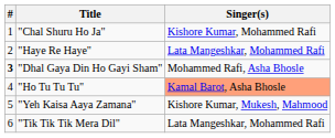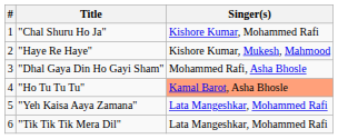"Haye Re Haye" | Singer(s): Lata Mangeshkar, Mohammed Rafi -> Kishore Kumar, Mukesh, Mahmood
"Dhal Gaya Din Ho Gayi Sham" | #: bold -> normal
"Yeh Kaisa Aaya Zamana" | Singer(s): Kishore Kumar, Mukesh, Mahmood -> Lata Mangeshkar, Mohammed Rafi
